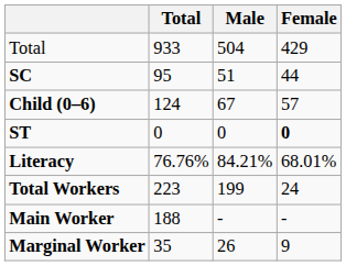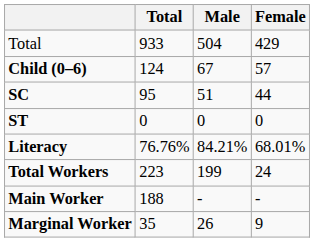rows swapped: Child (0–6) <-> SC
ST | Female: bold -> normal
